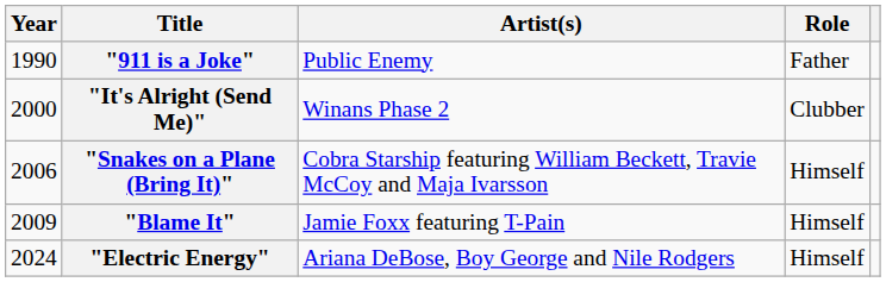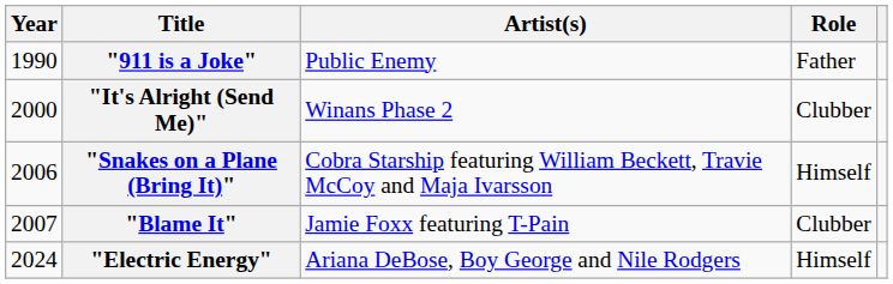"Blame It" | Year: 2009 -> 2007
"Blame It" | Role: Himself -> Clubber
